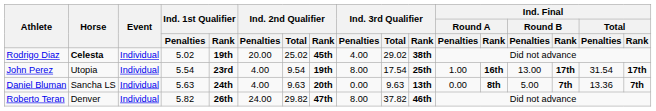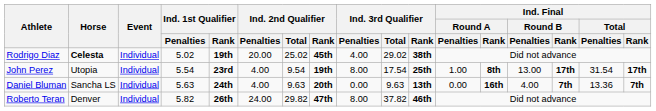John Perez | Ind. Final / Round A / Rank: 16th -> 8th
Daniel Bluman | Ind. Final / Round A / Rank: 8th -> 16th
Daniel Bluman | Ind. Final / Round B / Penalties: 5.00 -> 4.00
